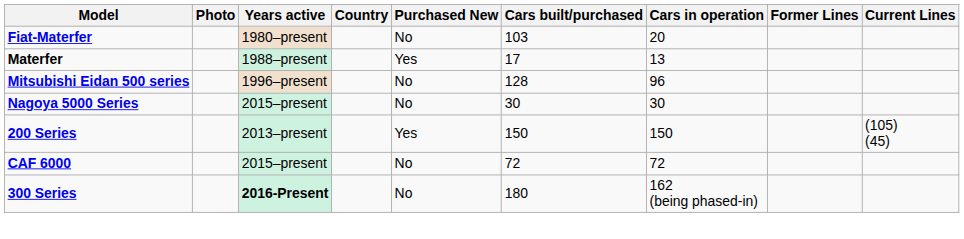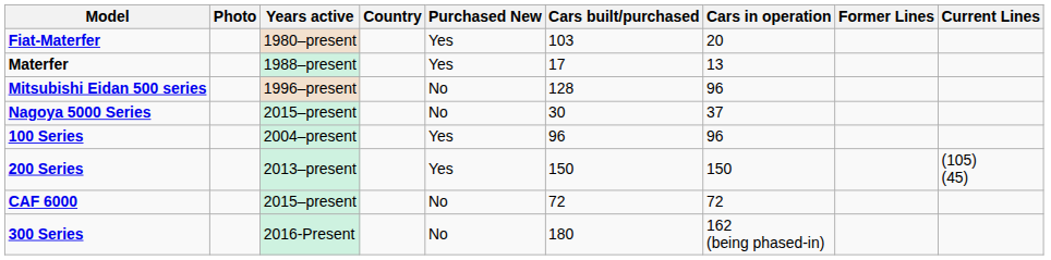Fiat-Materfer | Purchased New: No -> Yes
Nagoya 5000 Series | Cars in operation: 30 -> 37
+ row: 100 Series | 2004–present | Yes | 96 | 96
300 Series | Years active: bold -> normal
